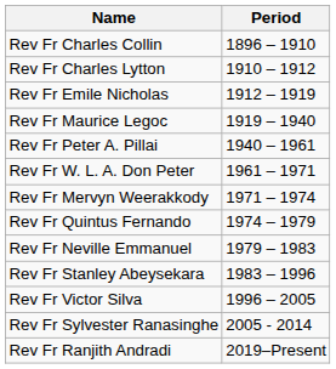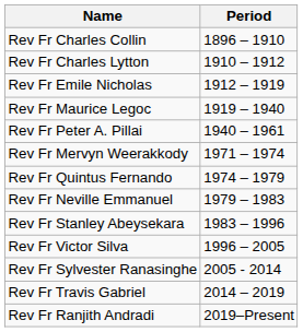- row: Rev Fr W. L. A. Don Peter | 1961 – 1971
+ row: Rev Fr Travis Gabriel | 2014 – 2019
